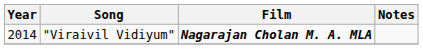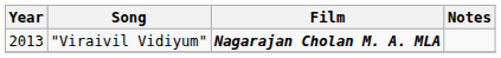"Viraivil Vidiyum" | Year: 2014 -> 2013
